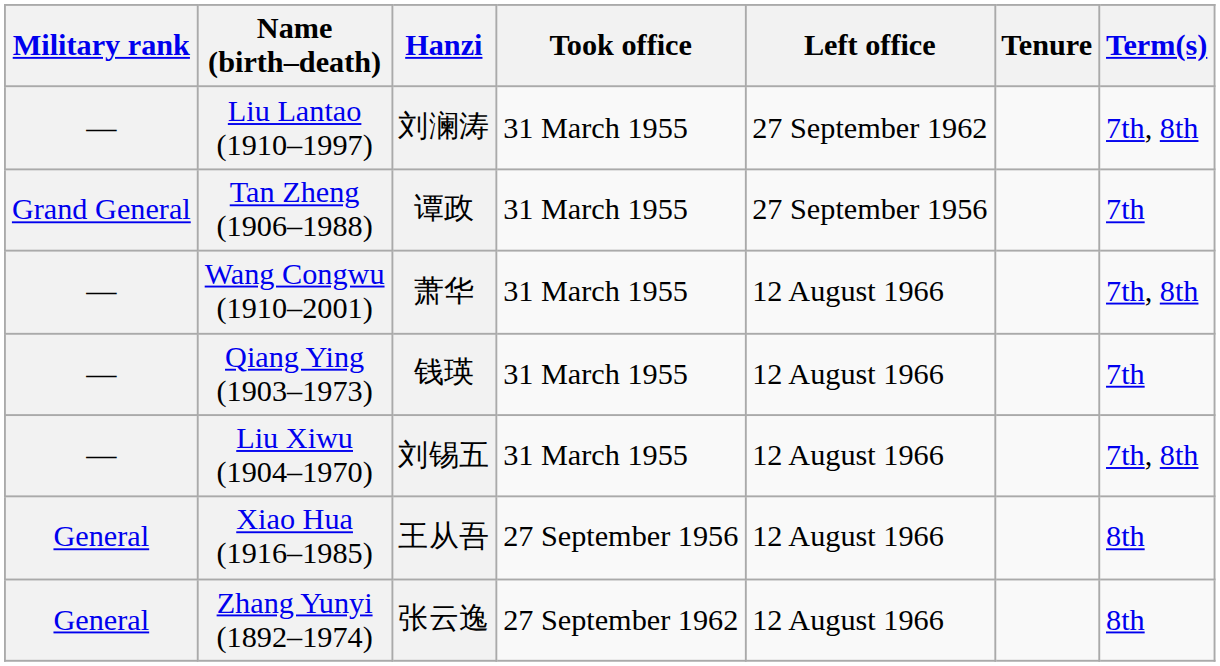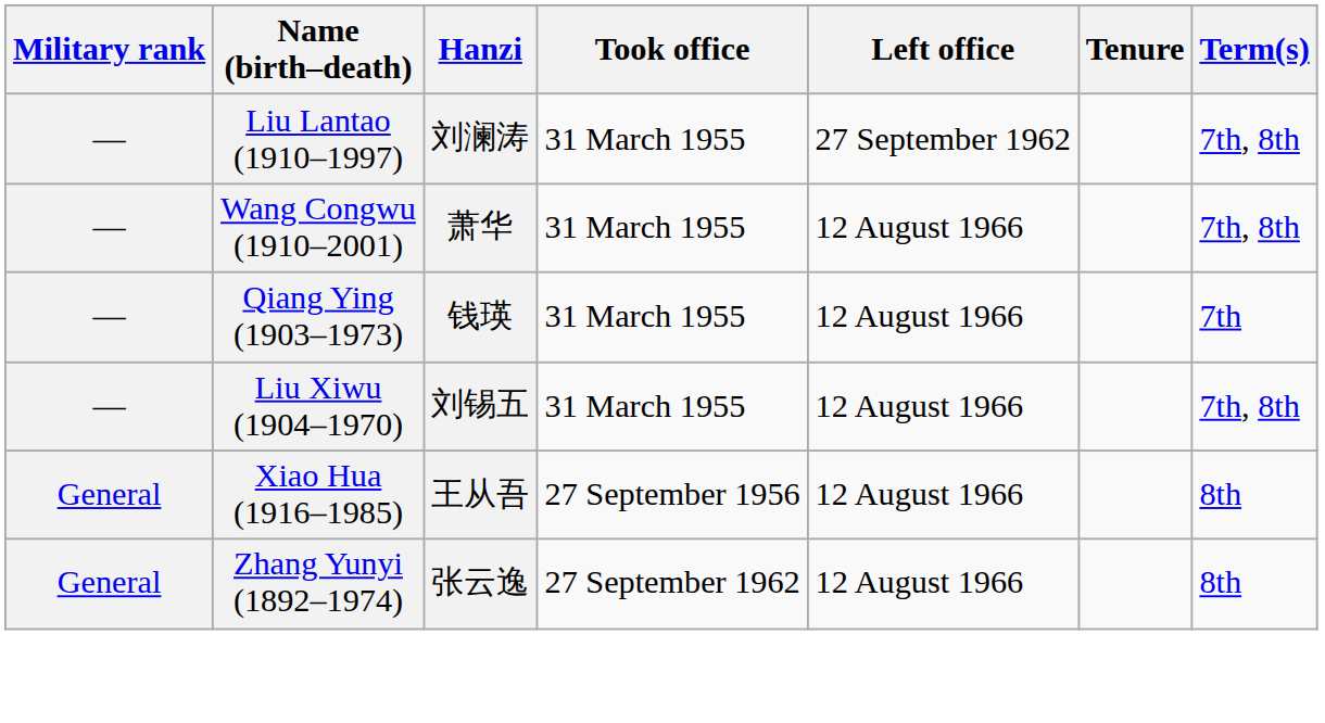- row: Grand General | Tan Zheng (1906–1988) | 谭政 | 31 March 1955 | 27 September 1956 | 7th
